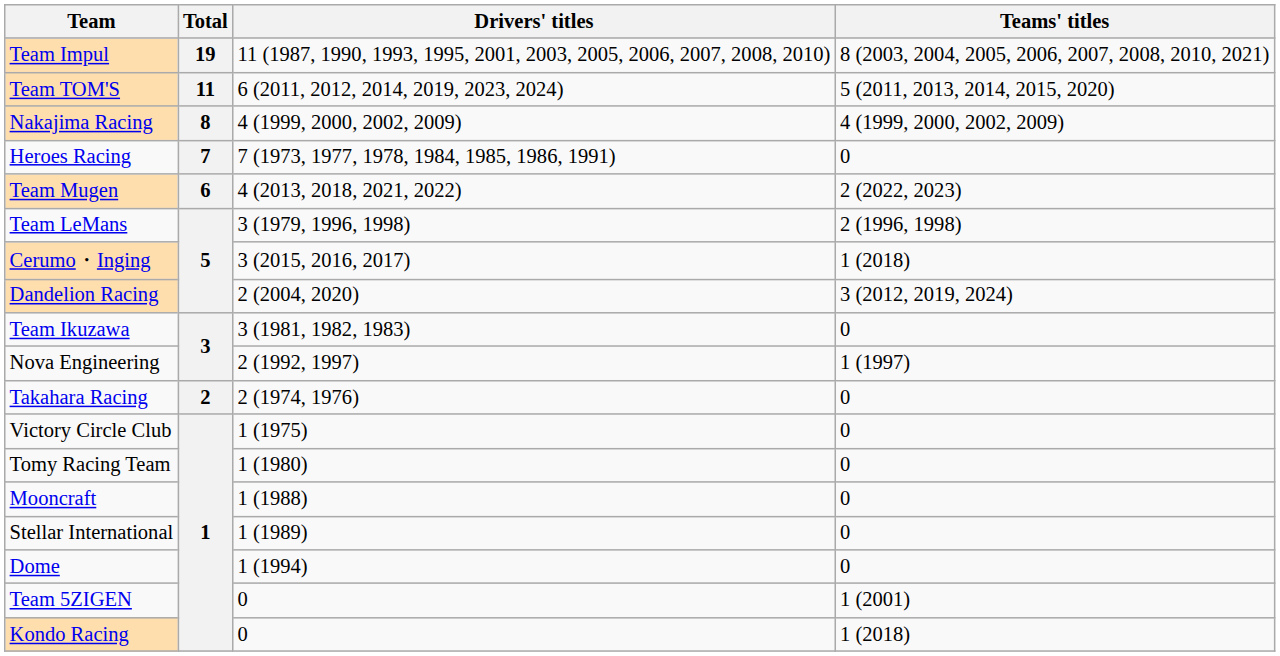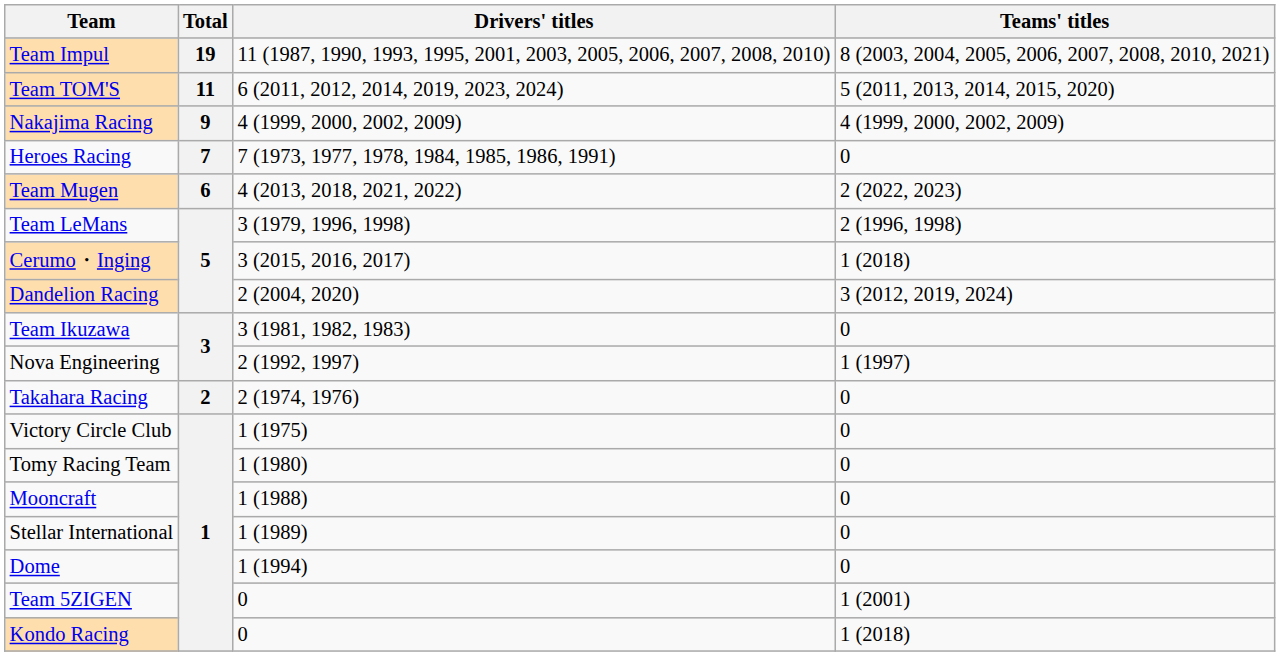Nakajima Racing | Total: 8 -> 9
